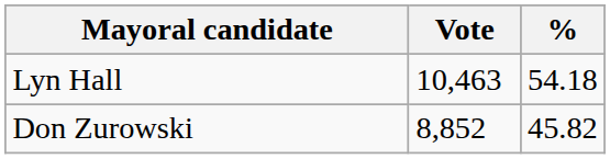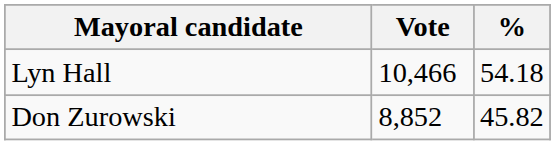Lyn Hall | Vote: 10,463 -> 10,466
